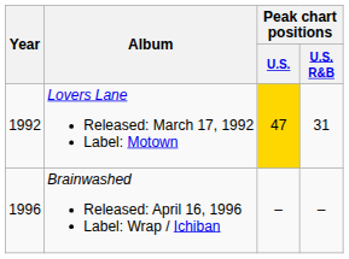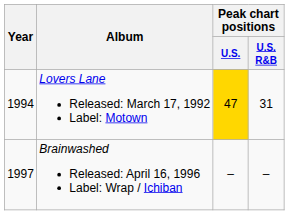Lovers Lane Released: March 17, 1992 Label: Motown | Year: 1992 -> 1994
Brainwashed Released: April 16, 1996 Label: Wrap / Ichiban | Year: 1996 -> 1997
